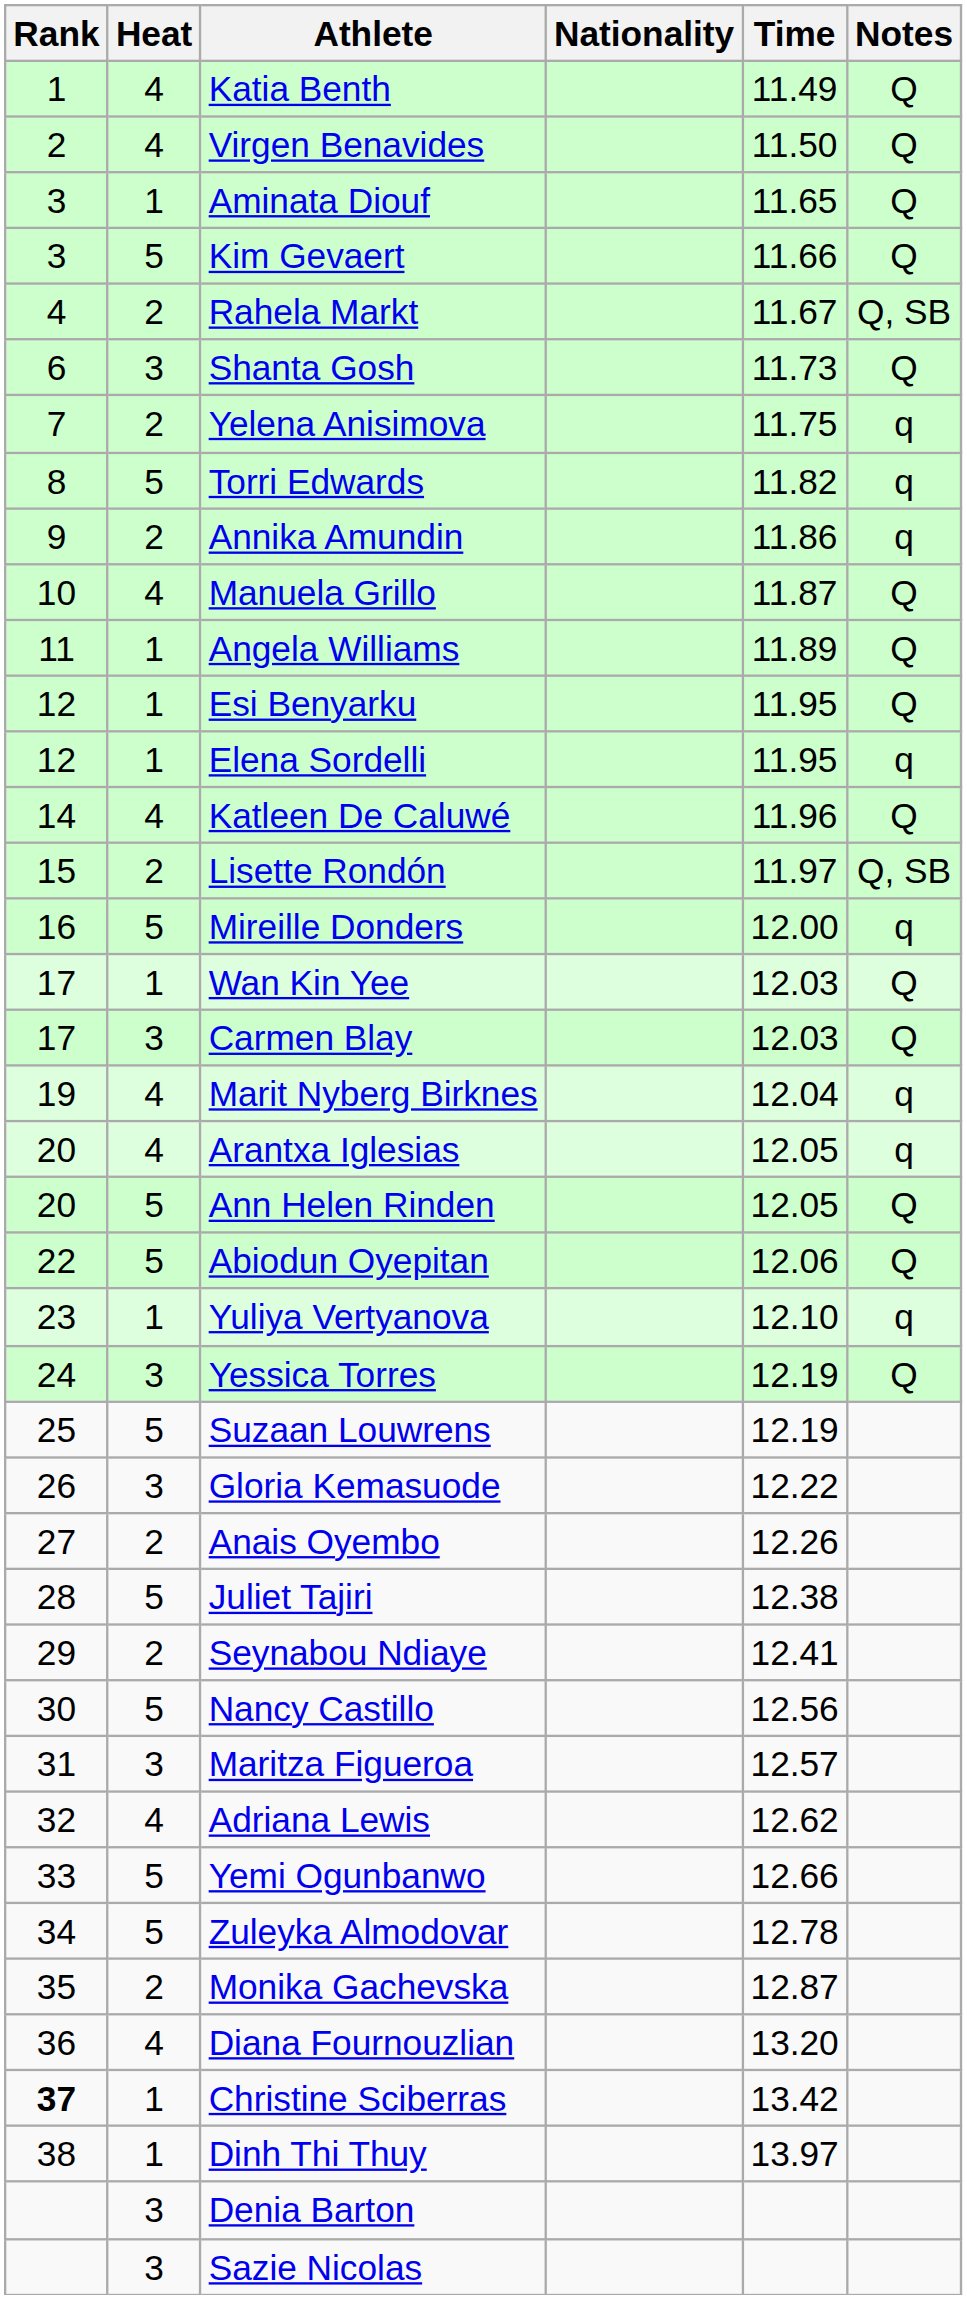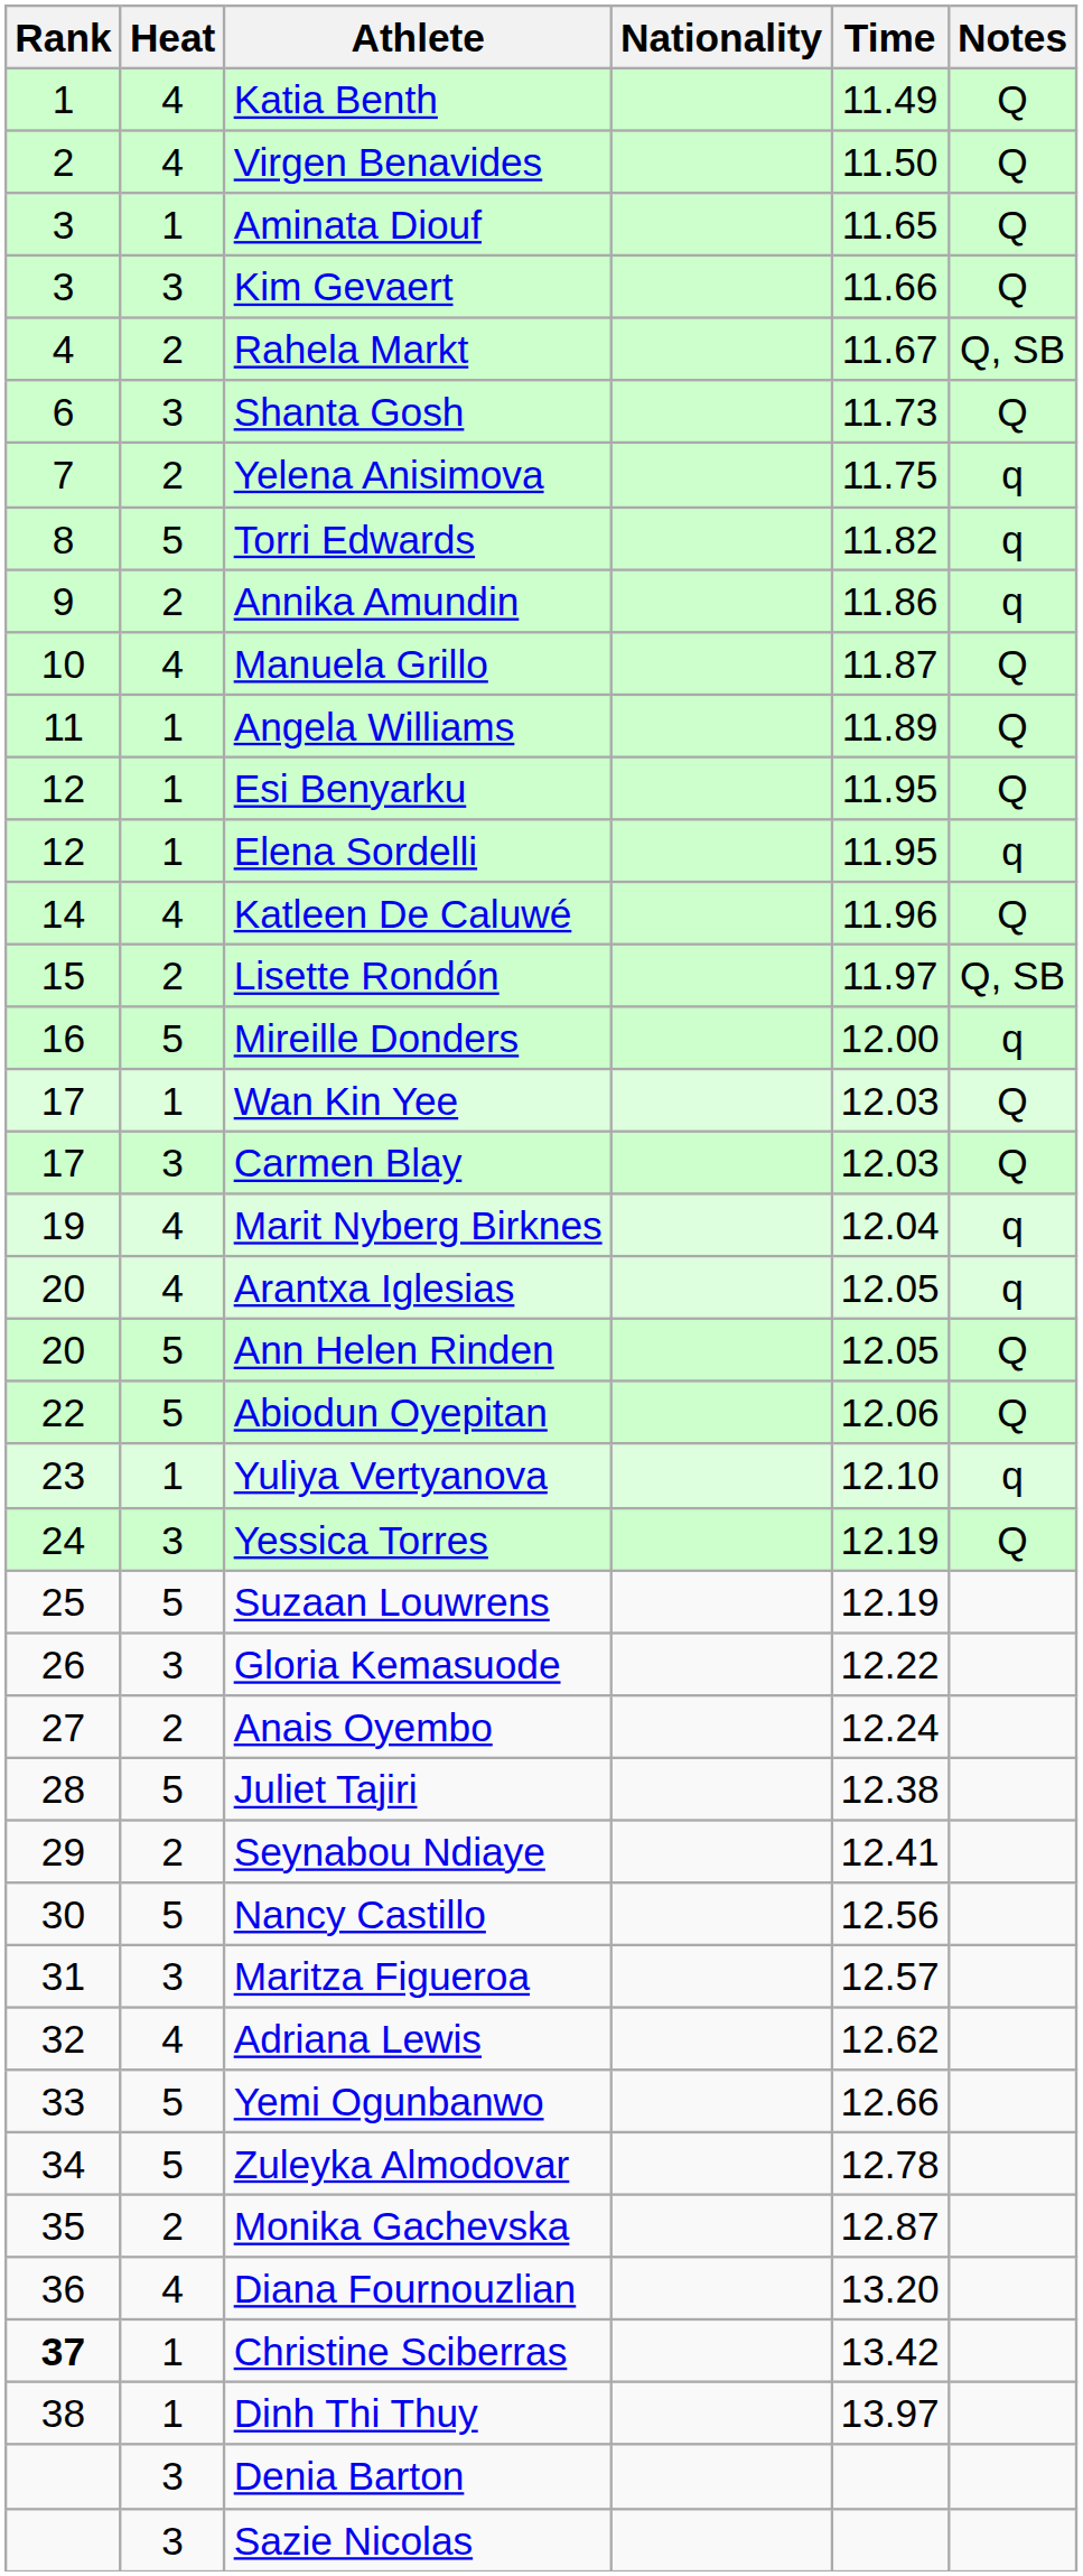Kim Gevaert | Heat: 5 -> 3
Anais Oyembo | Time: 12.26 -> 12.24
